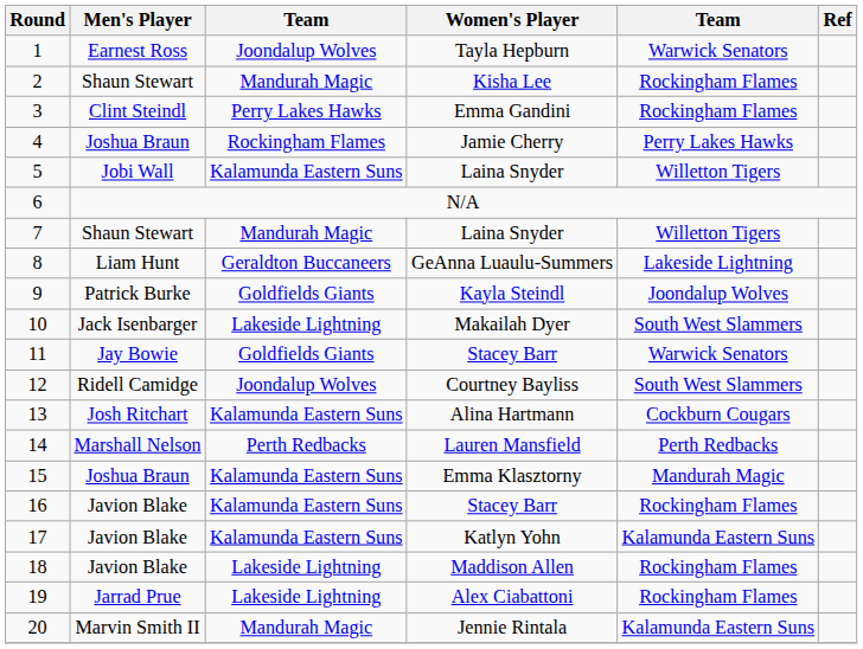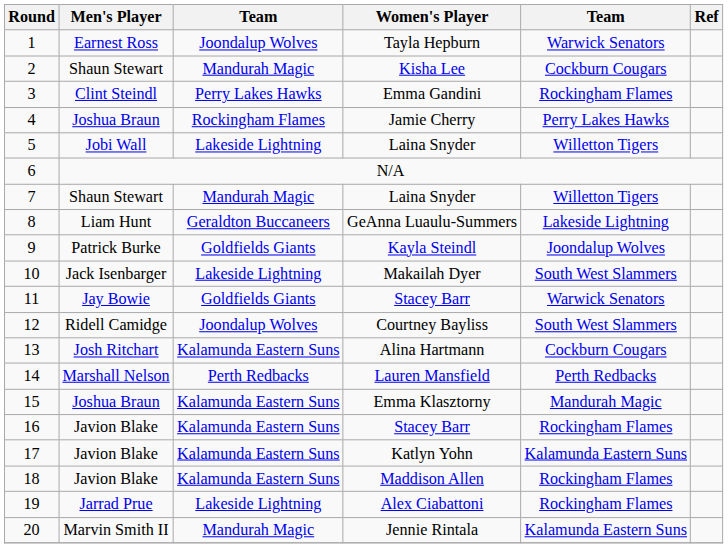Kisha Lee | column 5: Rockingham Flames -> Cockburn Cougars
5 / Laina Snyder | column 3: Kalamunda Eastern Suns -> Lakeside Lightning
Maddison Allen | column 3: Lakeside Lightning -> Kalamunda Eastern Suns
